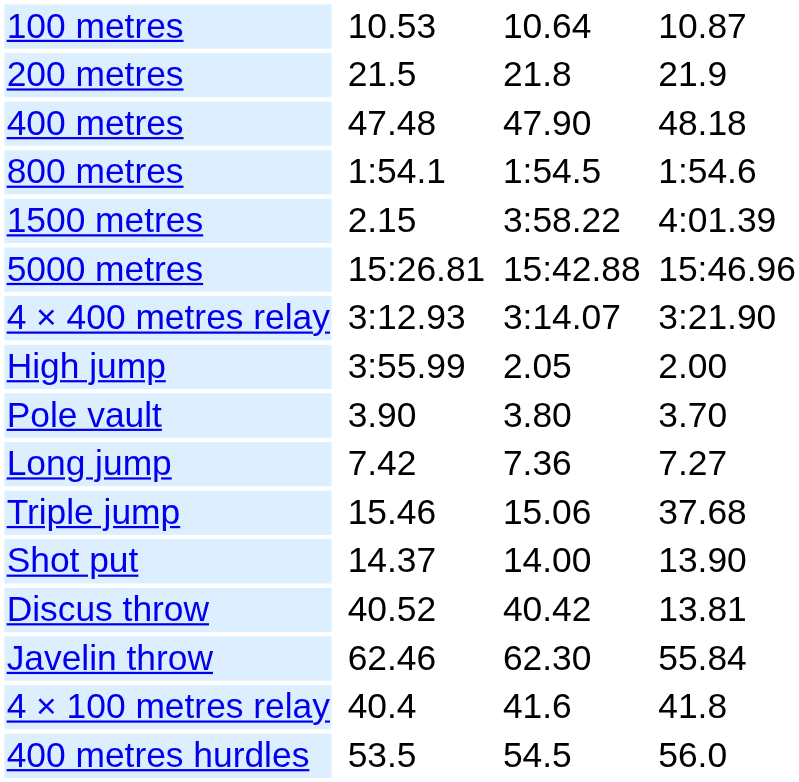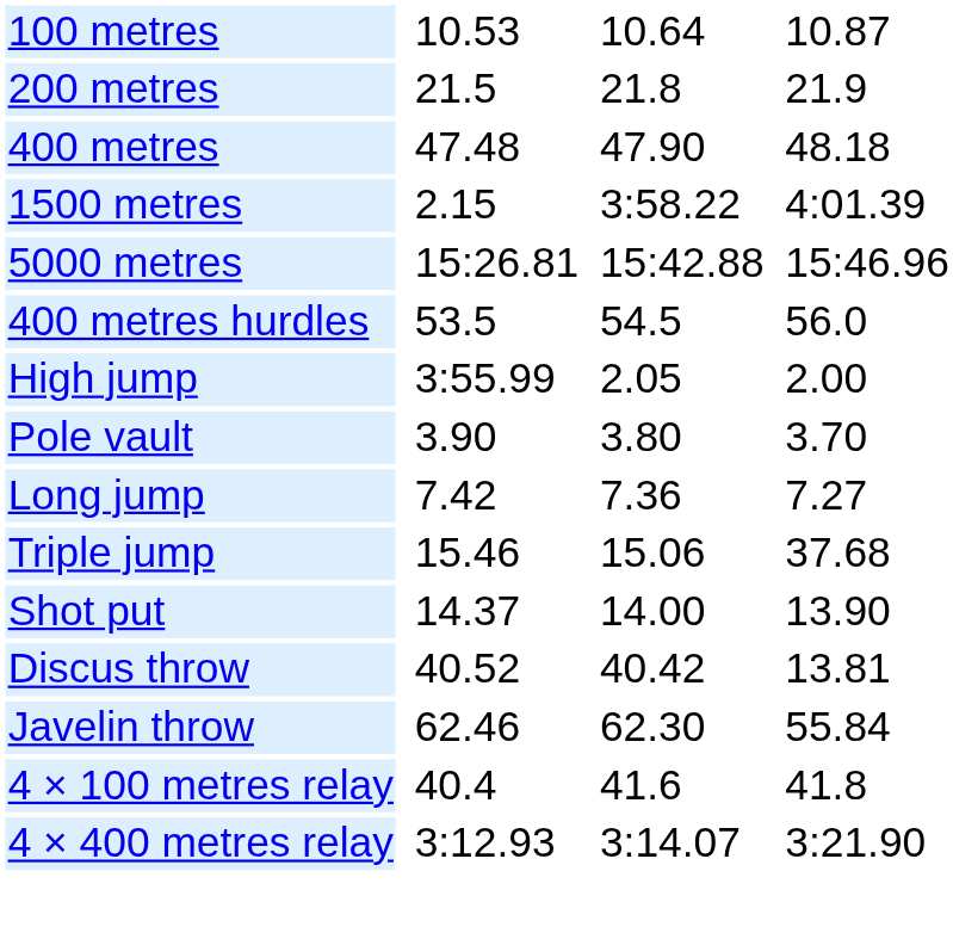- row: 800 metres | 1:54.1 | 1:54.5 | 1:54.6
rows swapped: 400 metres hurdles <-> 4 × 400 metres relay
